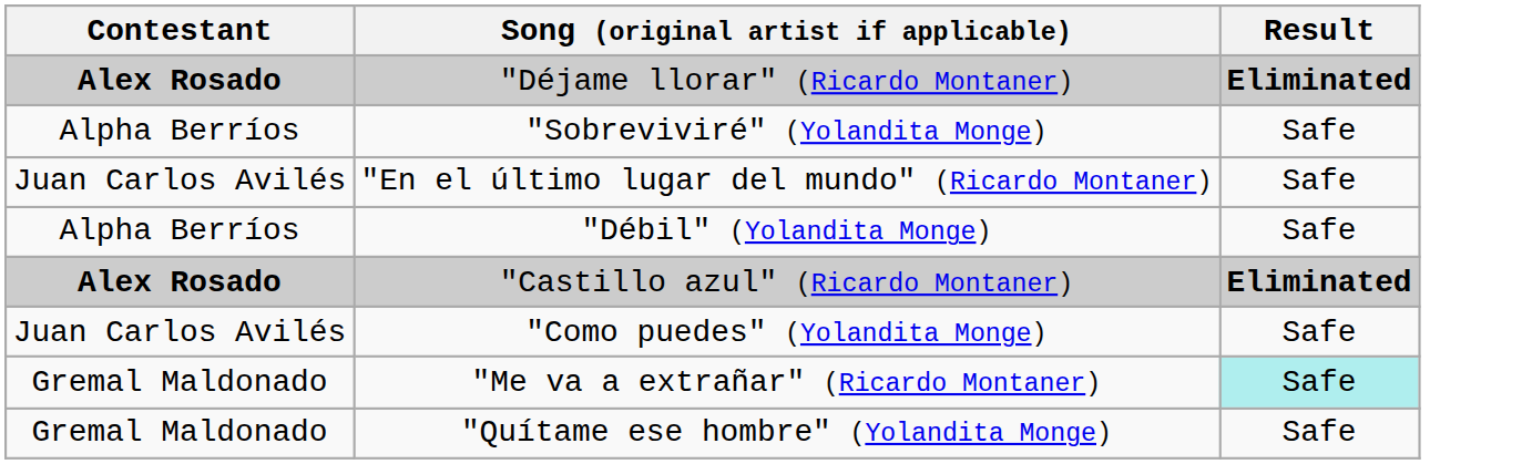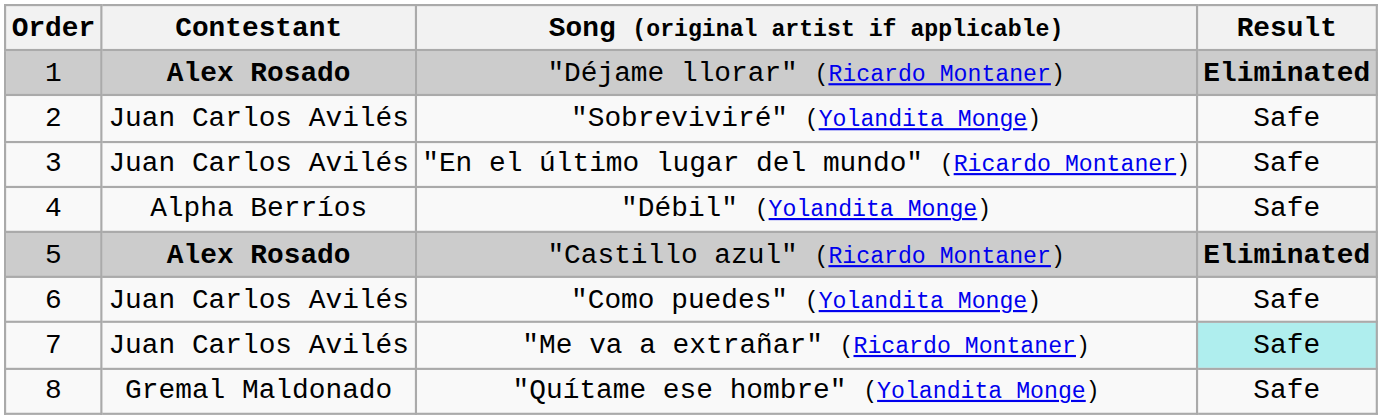+ column: Order | 1 | 2 | 3 | 4 | 5 | 6 | 7 | 8
"Sobreviviré" (Yolandita Monge) | Contestant: Alpha Berríos -> Juan Carlos Avilés
"Me va a extrañar" (Ricardo Montaner) | Contestant: Gremal Maldonado -> Juan Carlos Avilés
